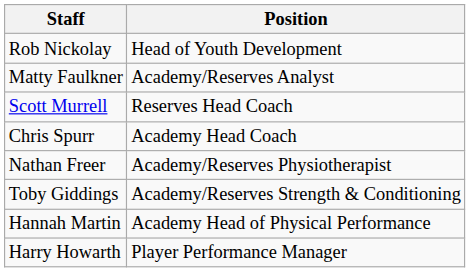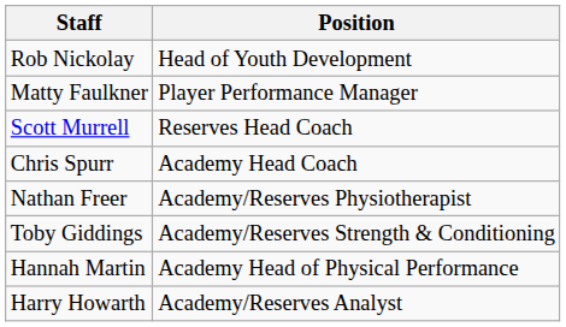Matty Faulkner | Position: Academy/Reserves Analyst -> Player Performance Manager
Harry Howarth | Position: Player Performance Manager -> Academy/Reserves Analyst
